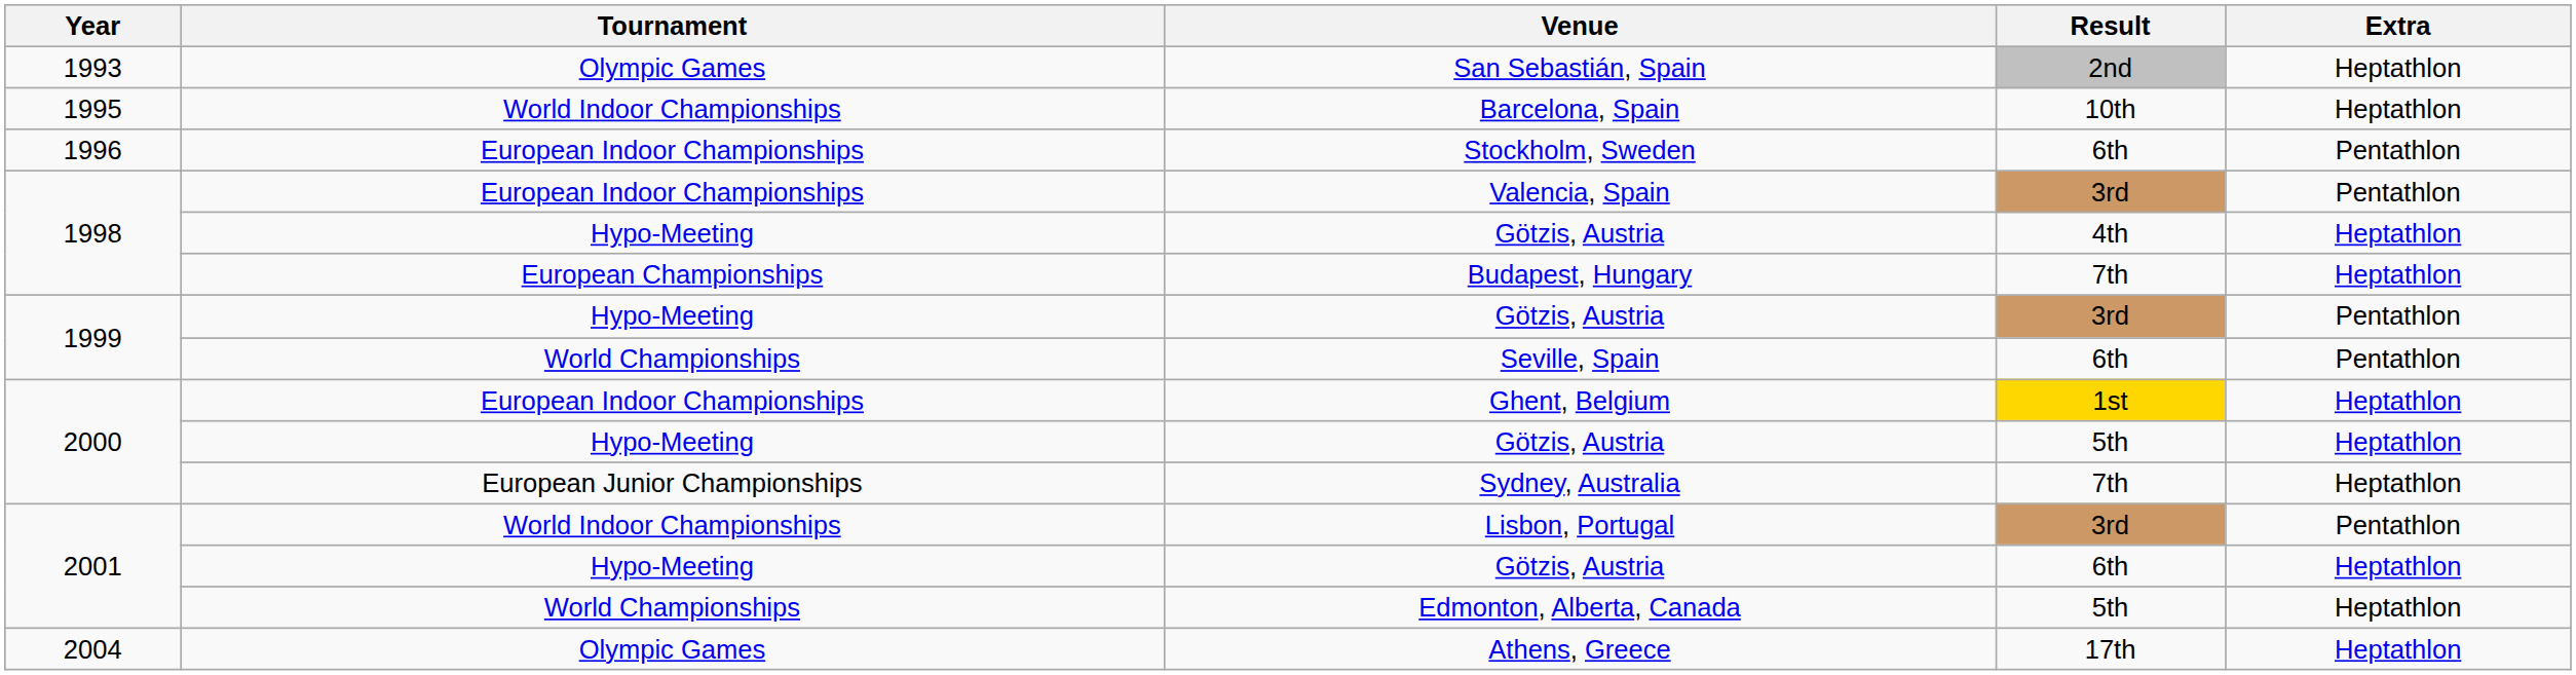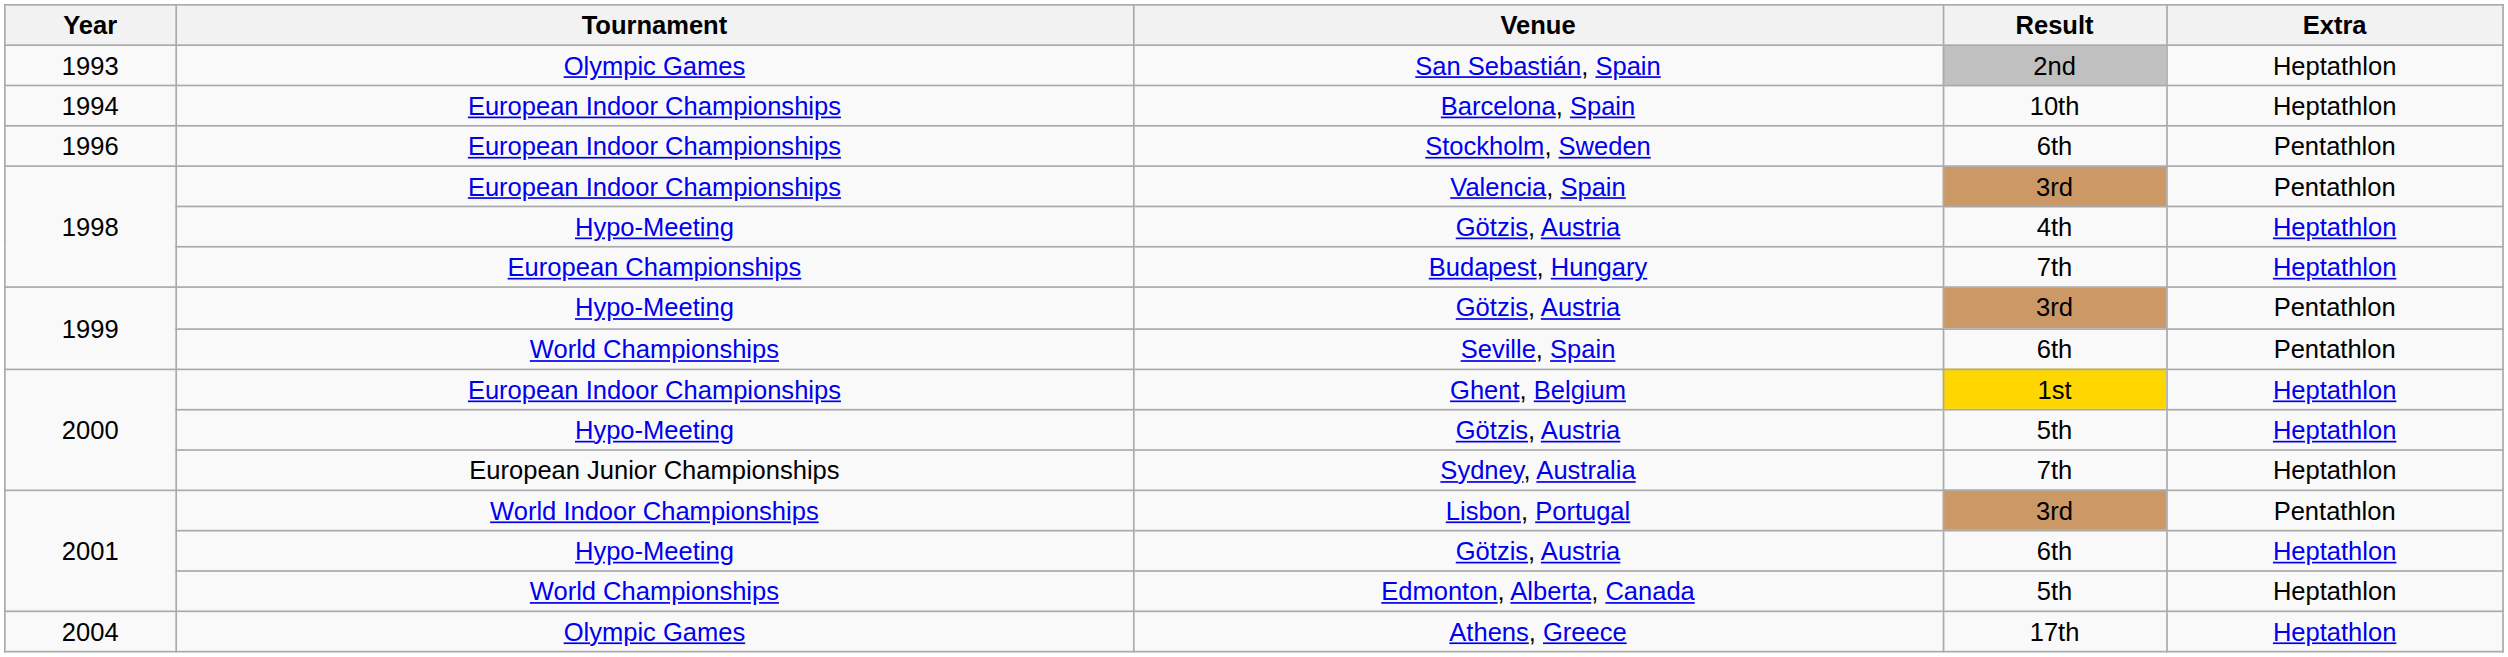Barcelona, Spain | Year: 1995 -> 1994
Barcelona, Spain | Tournament: World Indoor Championships -> European Indoor Championships
